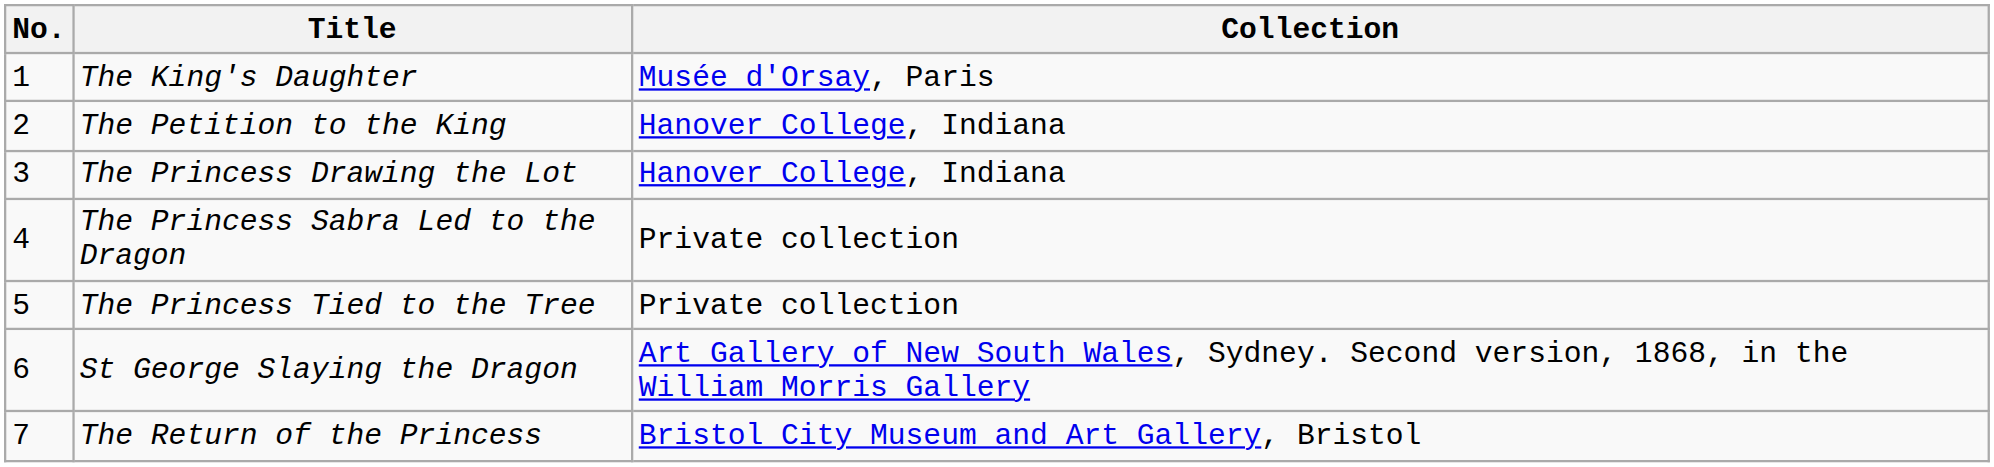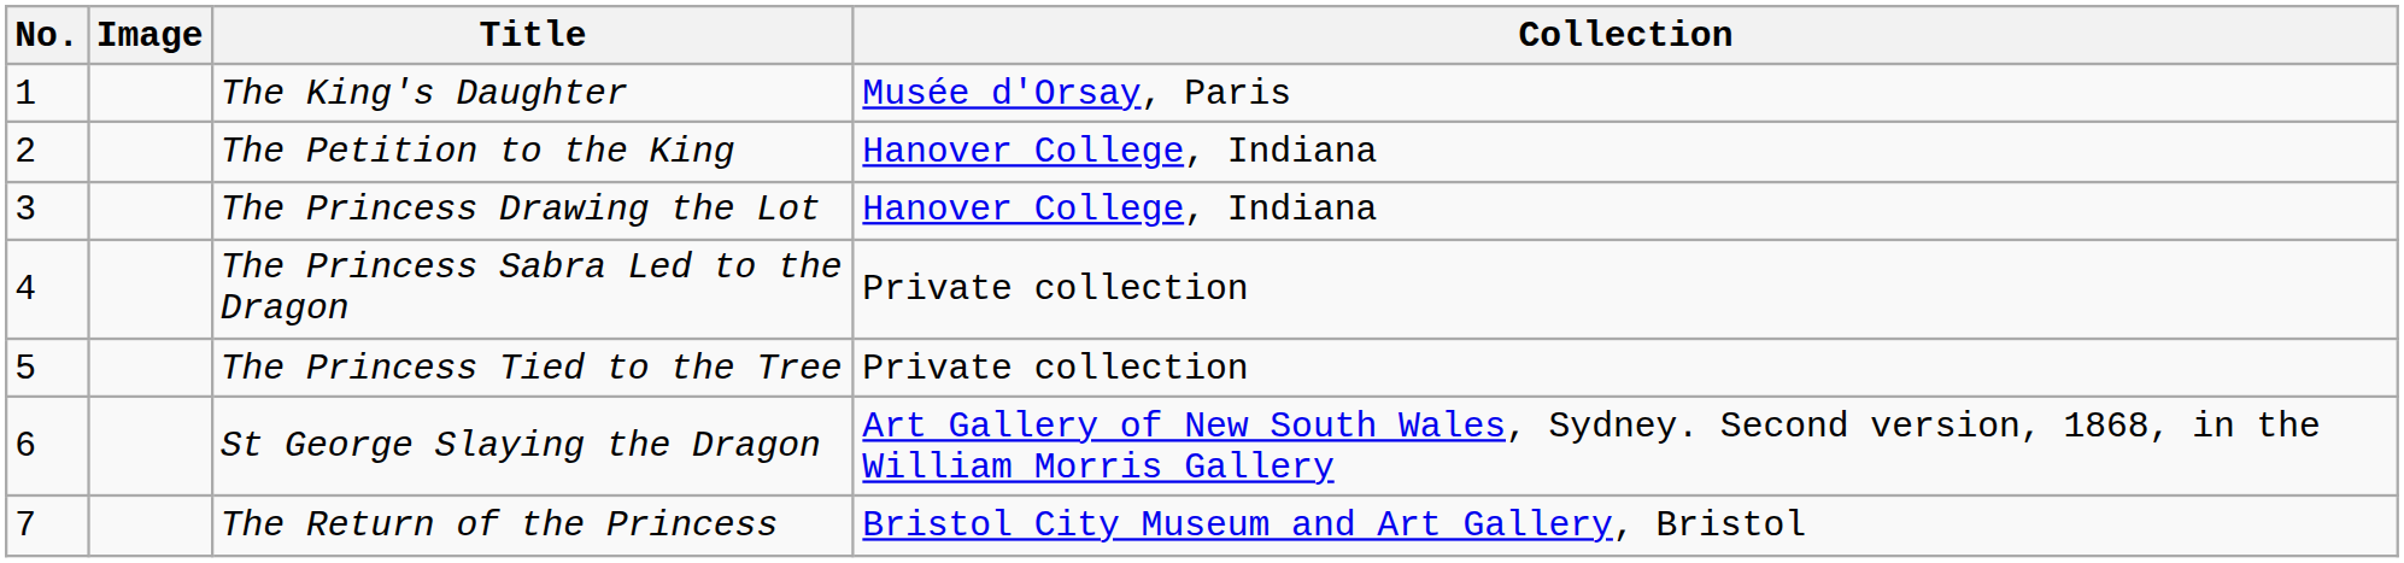+ column: Image
